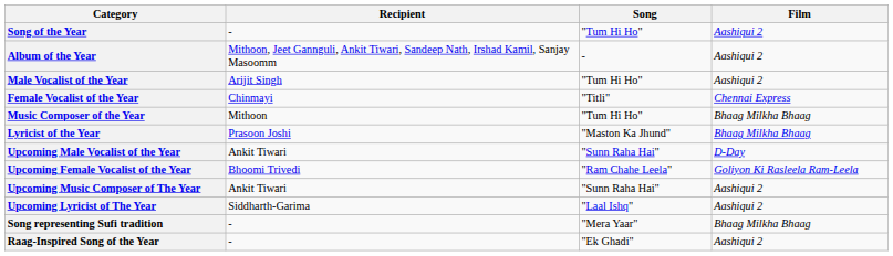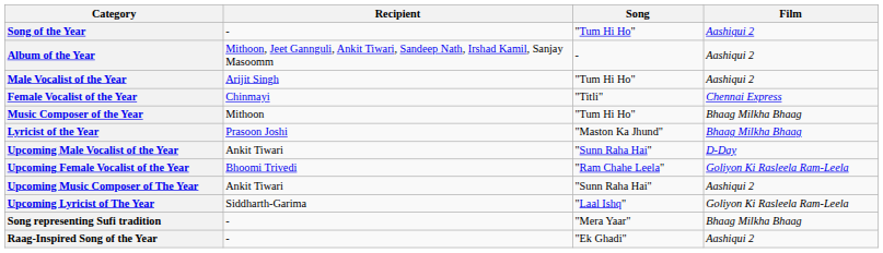Upcoming Lyricist of The Year | Film: Aashiqui 2 -> Goliyon Ki Rasleela Ram-Leela
